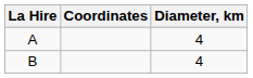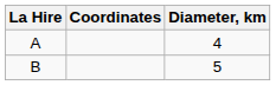B | Diameter, km: 4 -> 5
